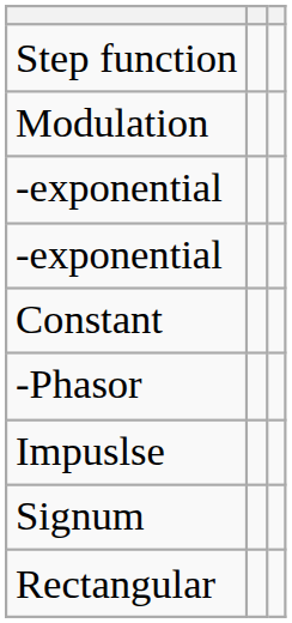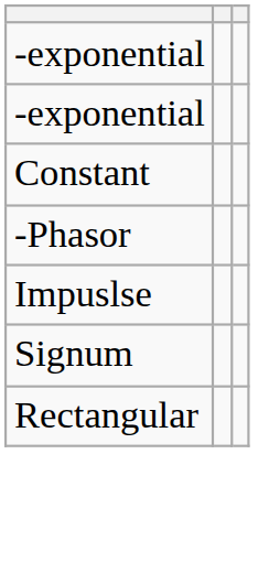- row: Step function
- row: Modulation
